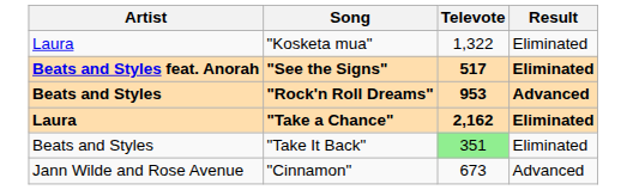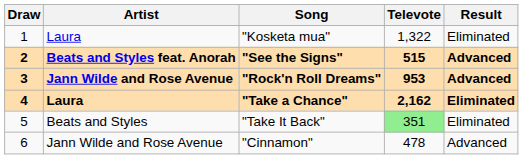+ column: Draw | 1 | 2 | 3 | 4 | 5 | 6
"See the Signs" | Televote: 517 -> 515
"See the Signs" | Result: Eliminated -> Advanced
"Rock'n Roll Dreams" | Artist: Beats and Styles -> Jann Wilde and Rose Avenue
"Cinnamon" | Televote: 673 -> 478
